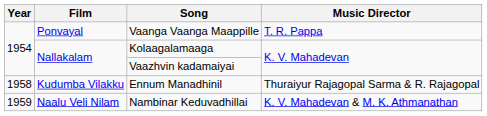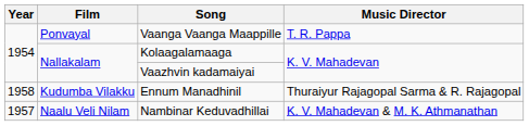Nambinar Keduvadhillai | Year: 1959 -> 1957
